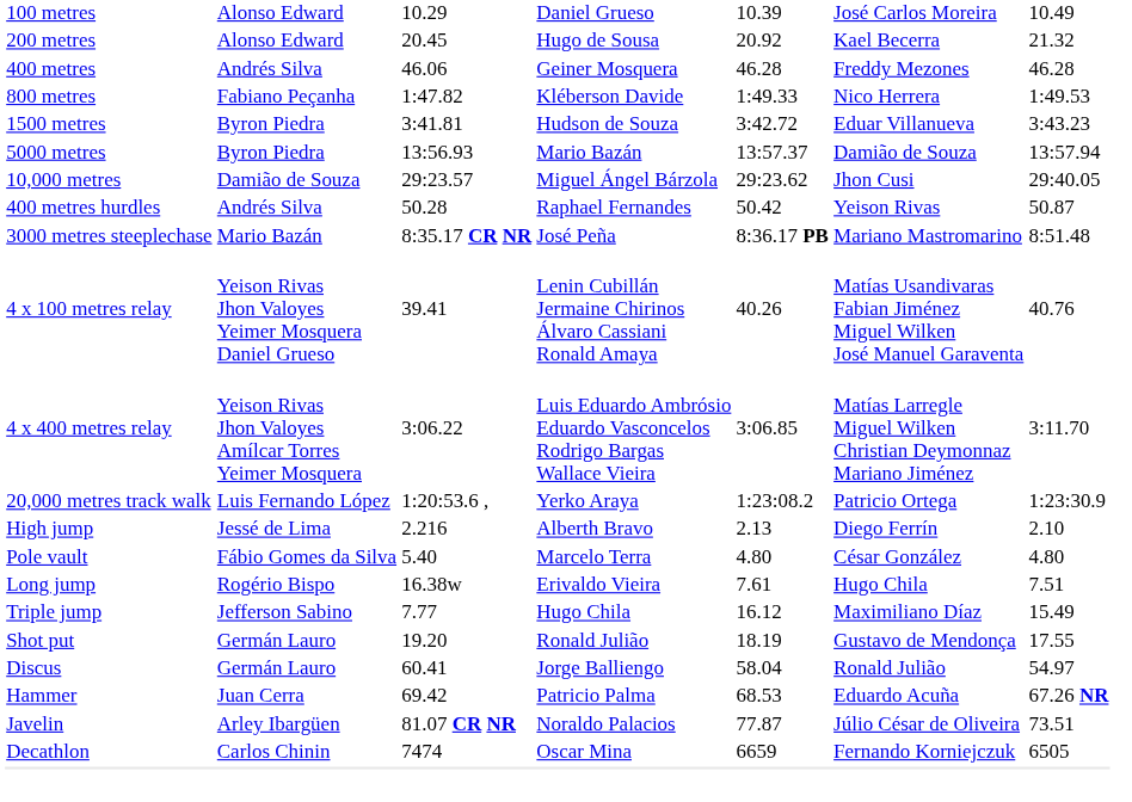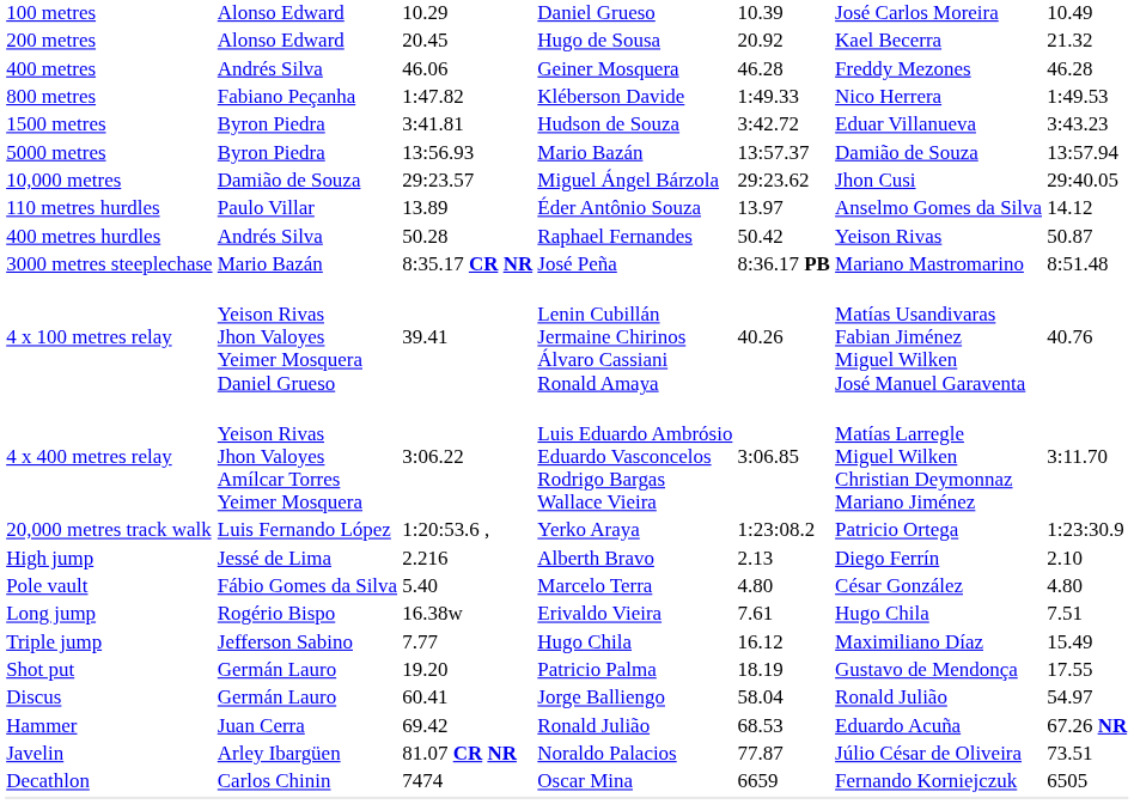+ row: 110 metres hurdles | Paulo Villar | 13.89 | Éder Antônio Souza | 13.97 | Anselmo Gomes da Silva | 14.12
Shot put | column 4: Ronald Julião -> Patricio Palma
Hammer | column 4: Patricio Palma -> Ronald Julião
